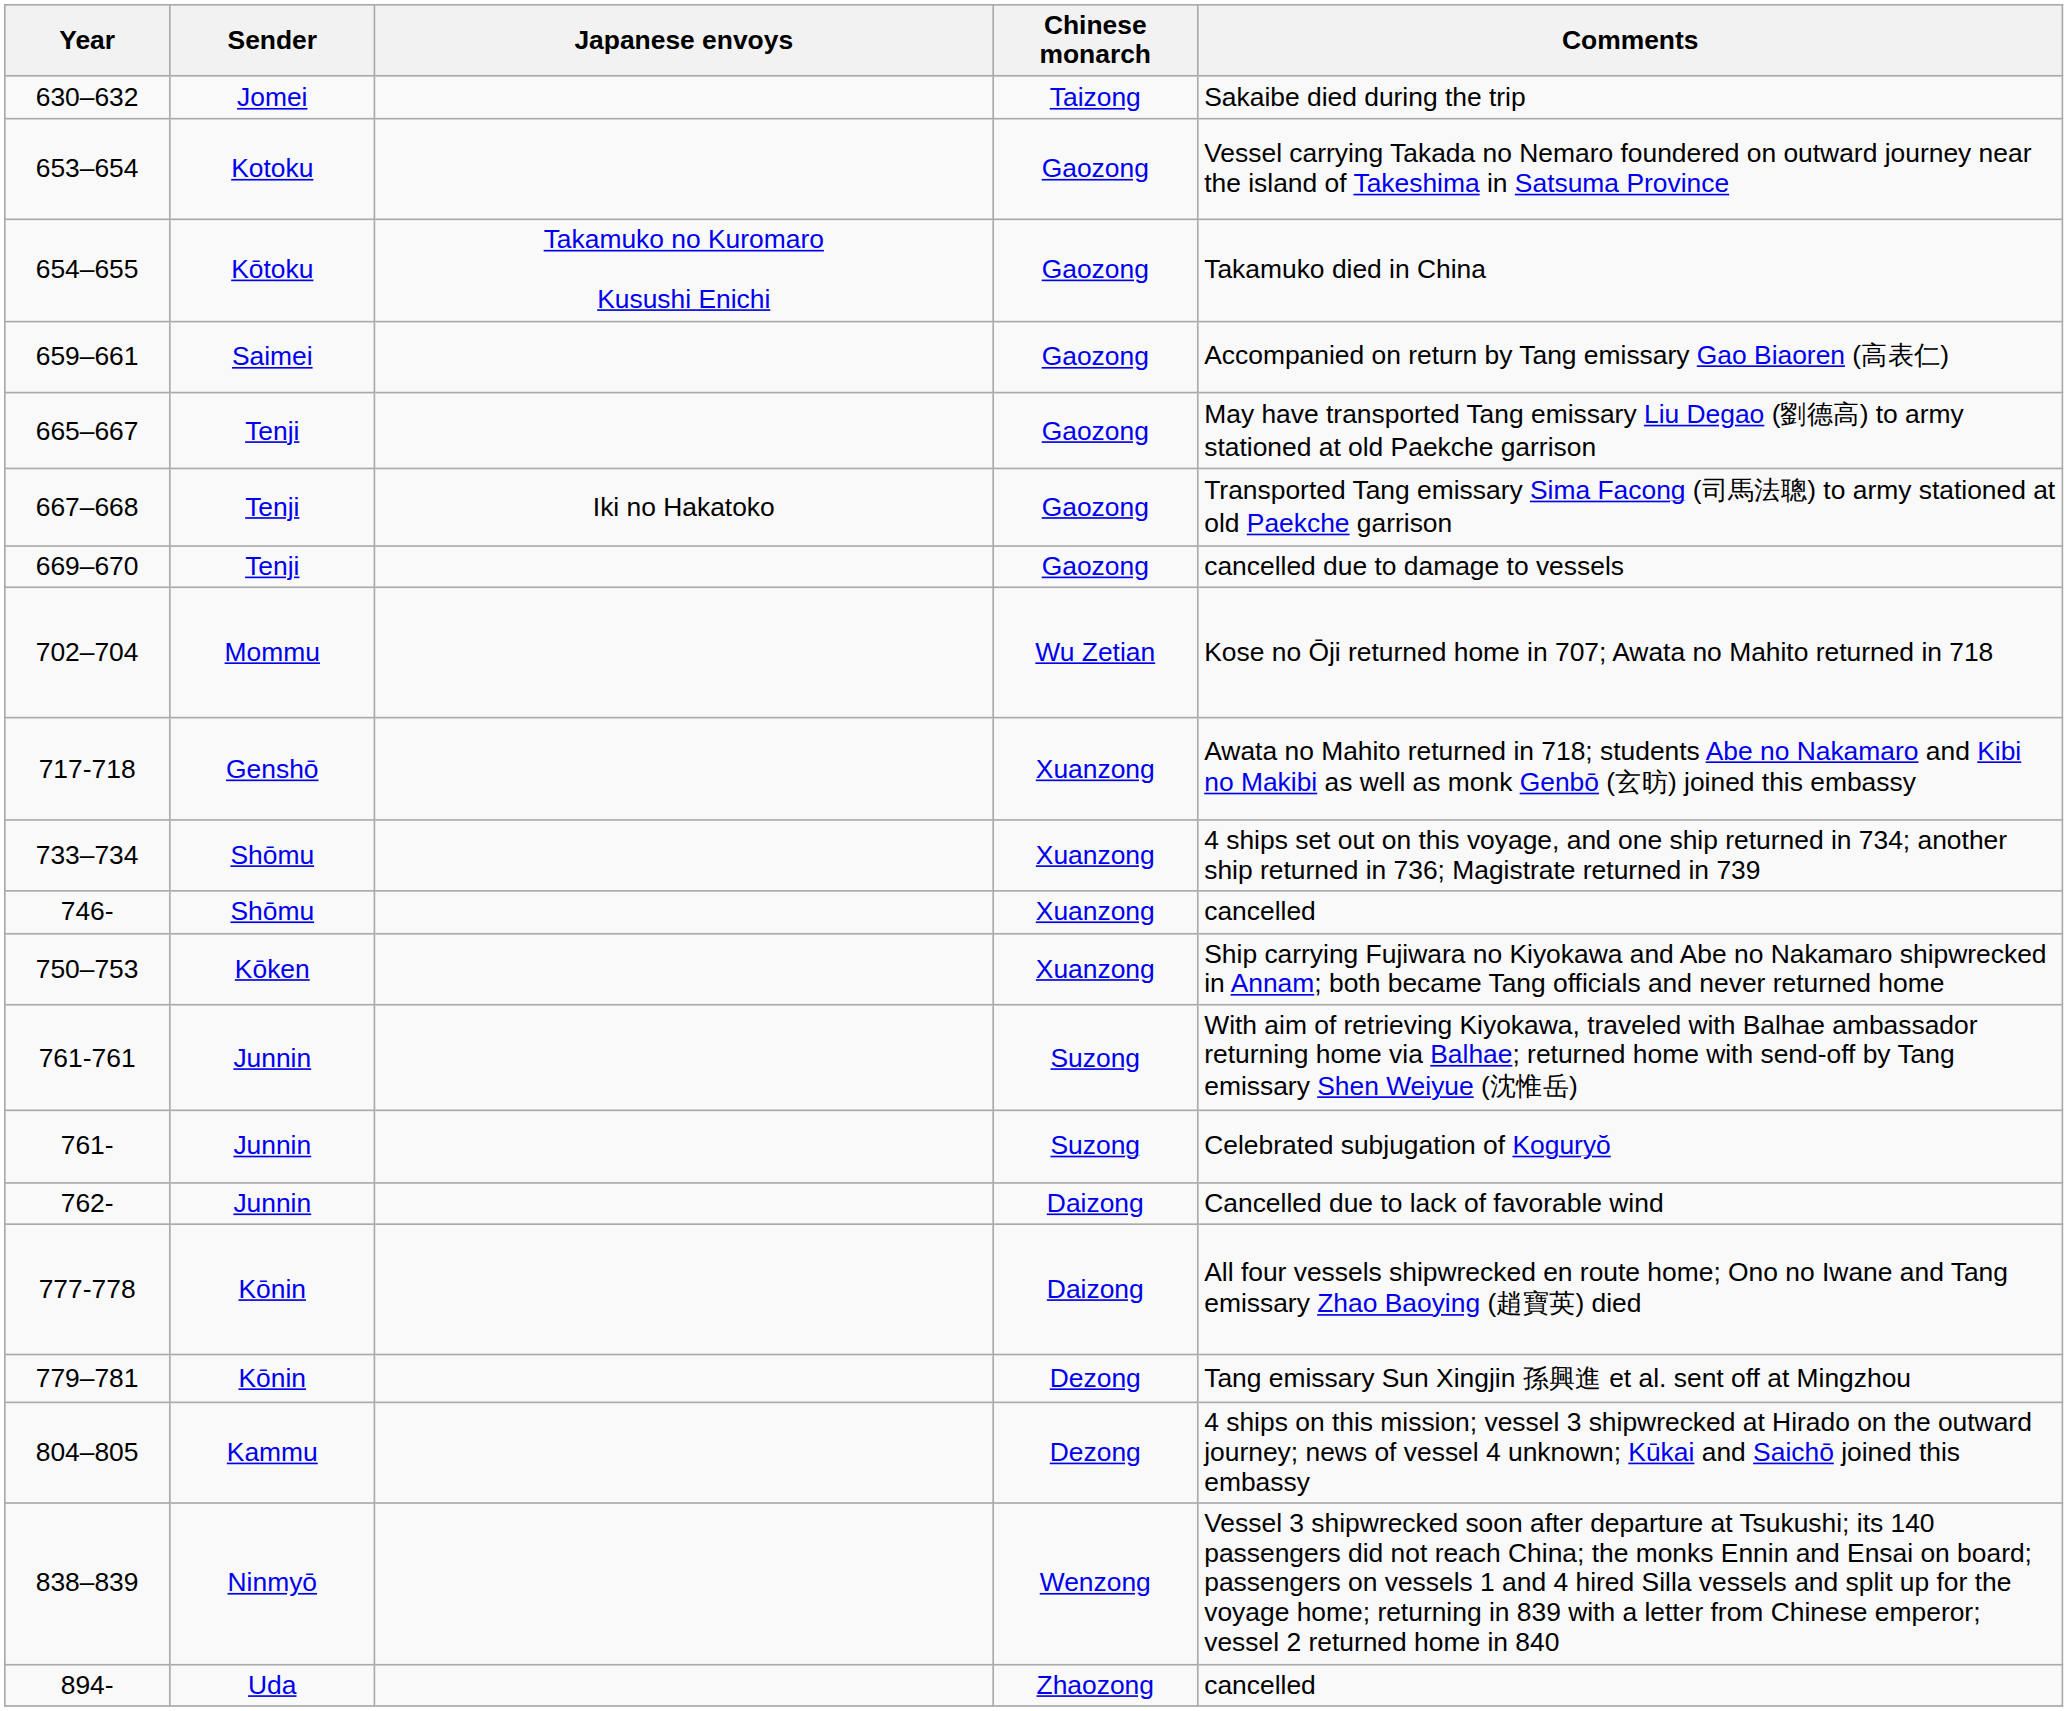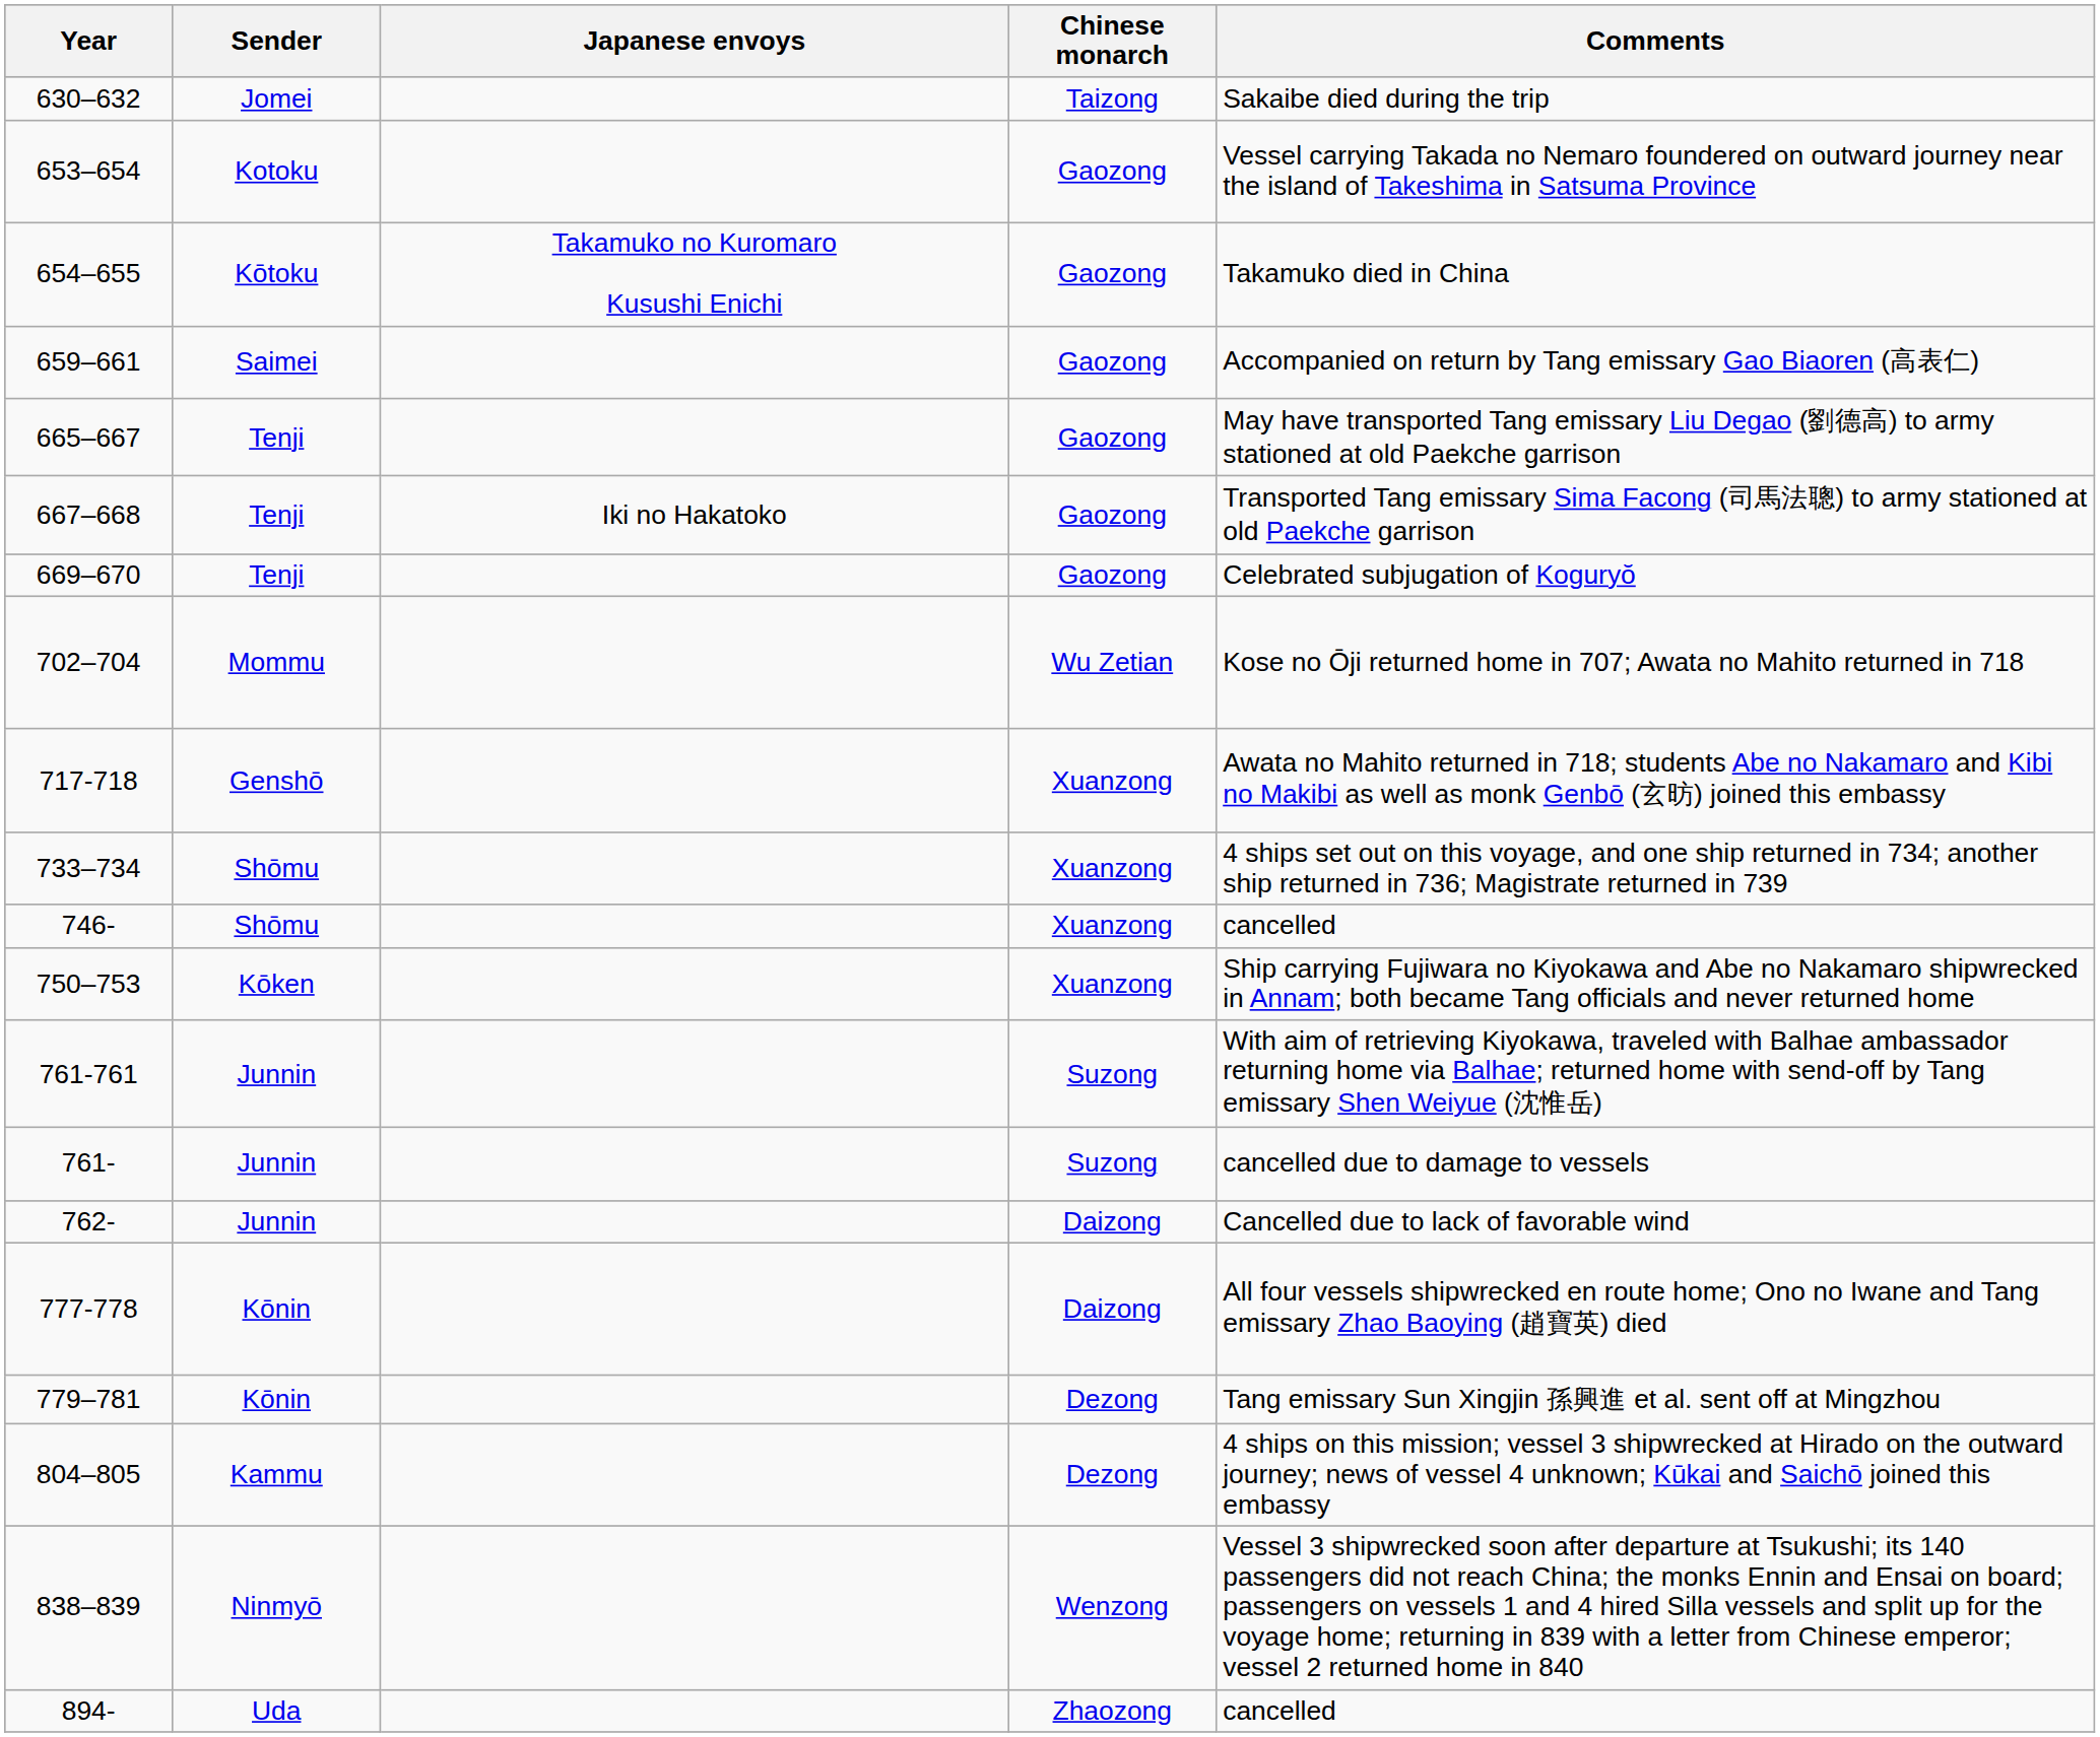669–670 | Comments: cancelled due to damage to vessels -> Celebrated subjugation of Koguryŏ
761- | Comments: Celebrated subjugation of Koguryŏ -> cancelled due to damage to vessels
